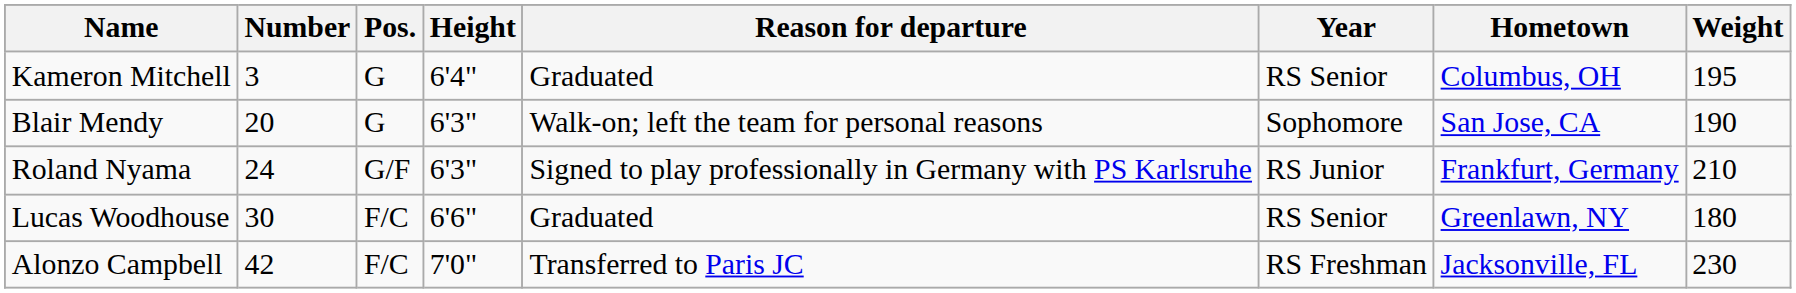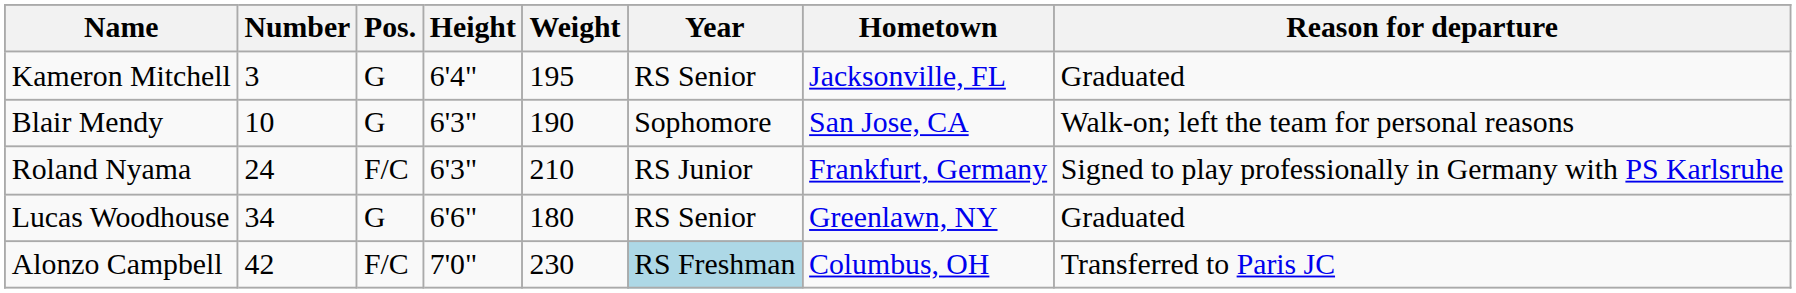columns swapped: Weight <-> Reason for departure
Kameron Mitchell | Hometown: Columbus, OH -> Jacksonville, FL
Blair Mendy | Number: 20 -> 10
Roland Nyama | Pos.: G/F -> F/C
Lucas Woodhouse | Number: 30 -> 34
Lucas Woodhouse | Pos.: F/C -> G
Alonzo Campbell | Year: no background -> lightblue background
Alonzo Campbell | Hometown: Jacksonville, FL -> Columbus, OH
